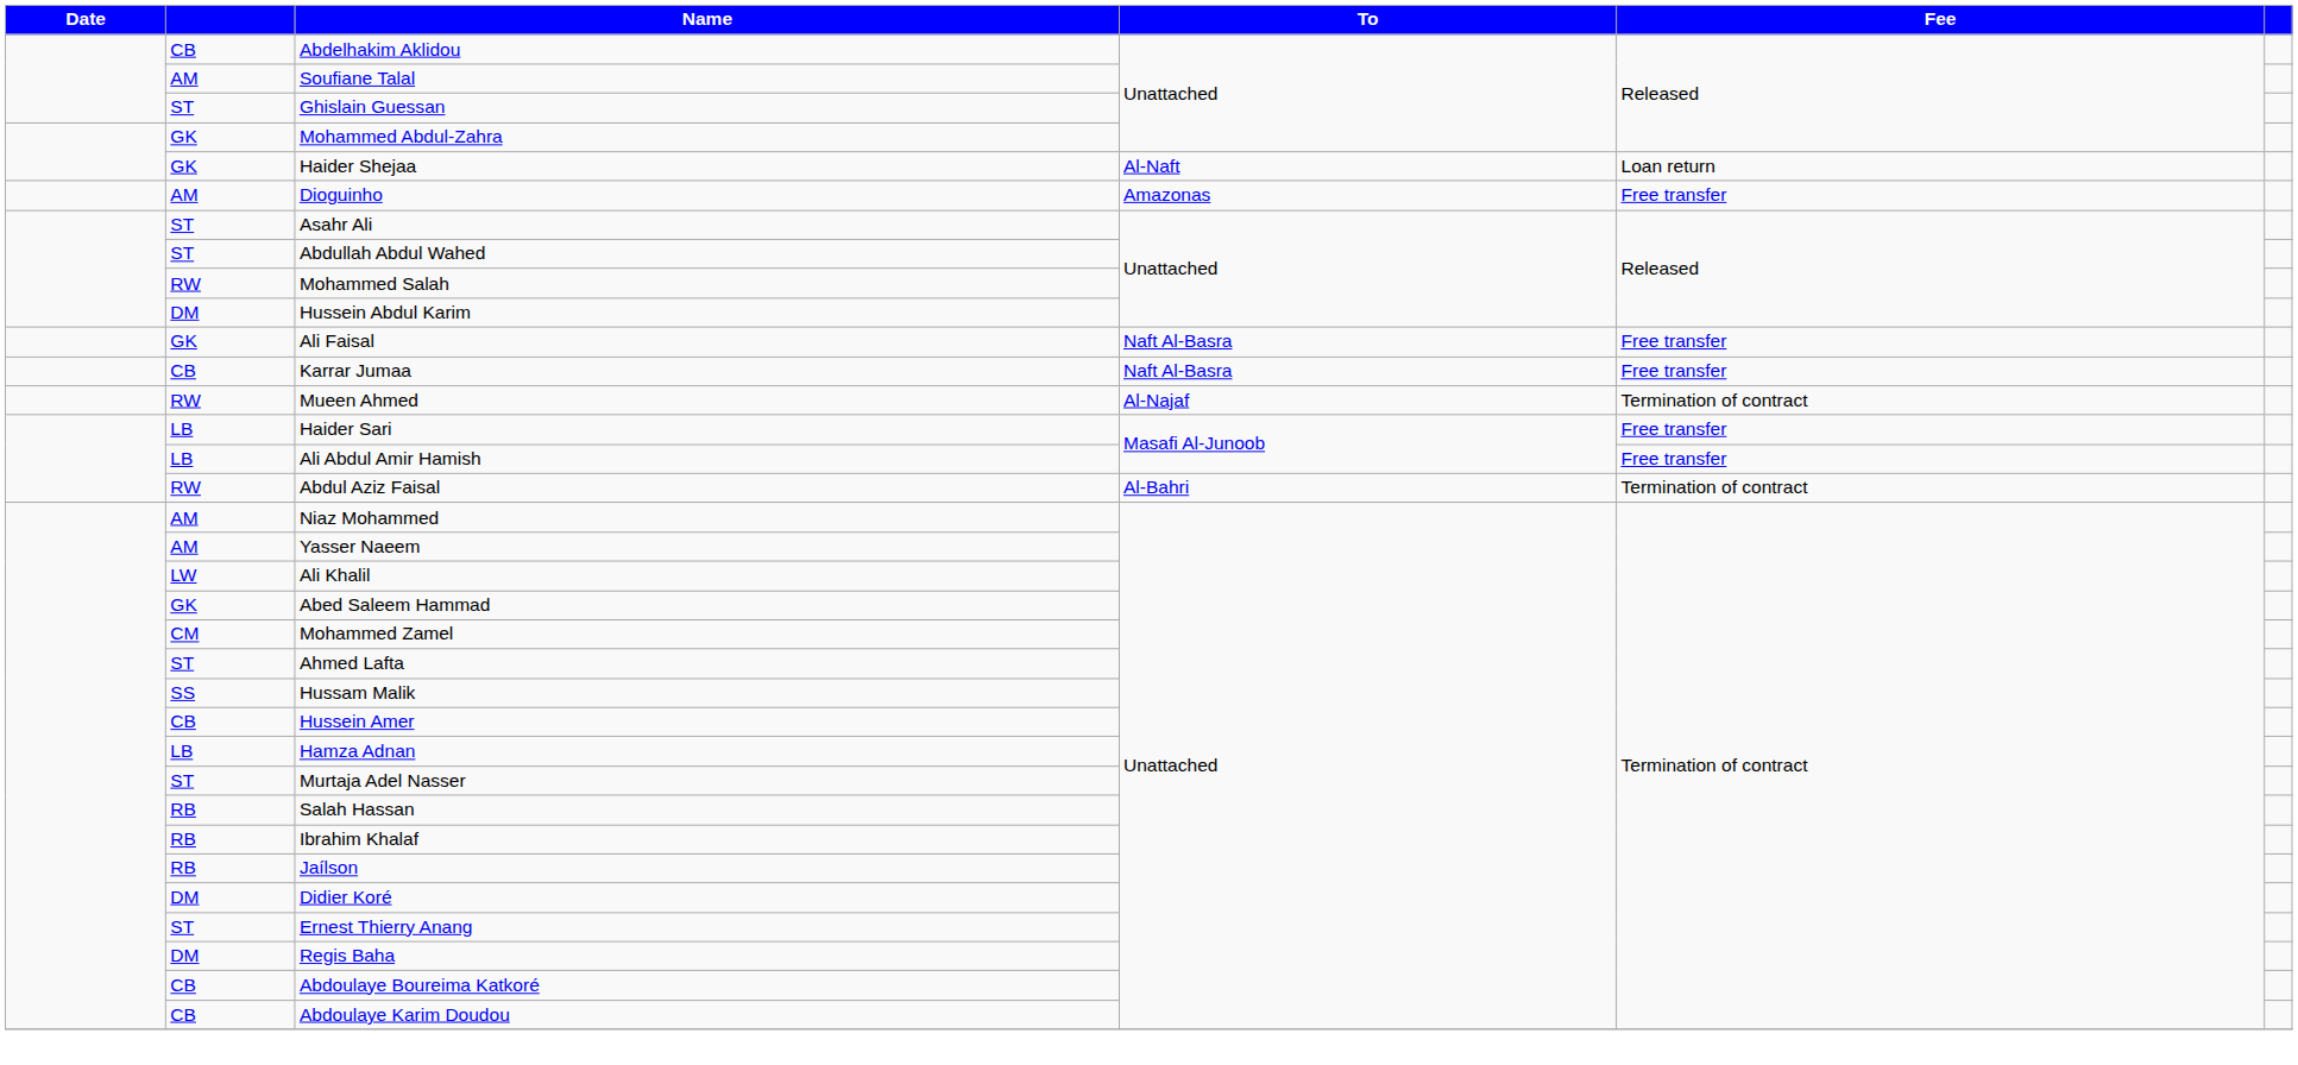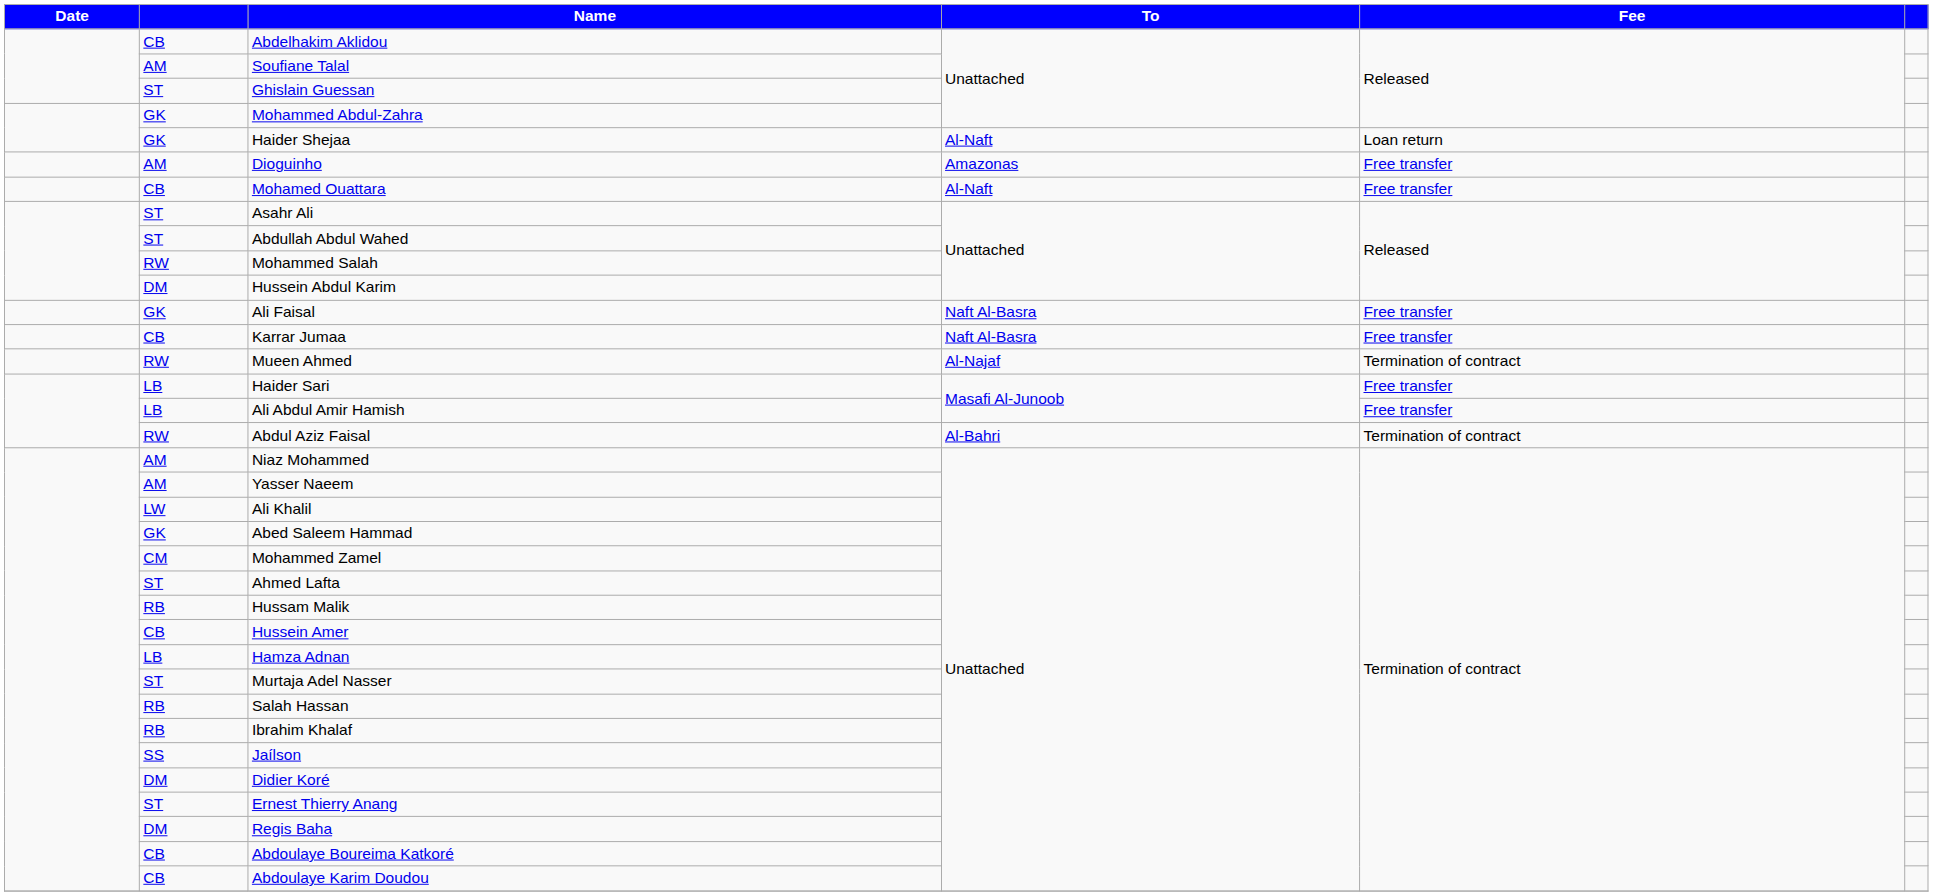+ row: CB | Mohamed Ouattara | Al-Naft | Free transfer
Hussam Malik | column 2: SS -> RB
Jaílson | column 2: RB -> SS
